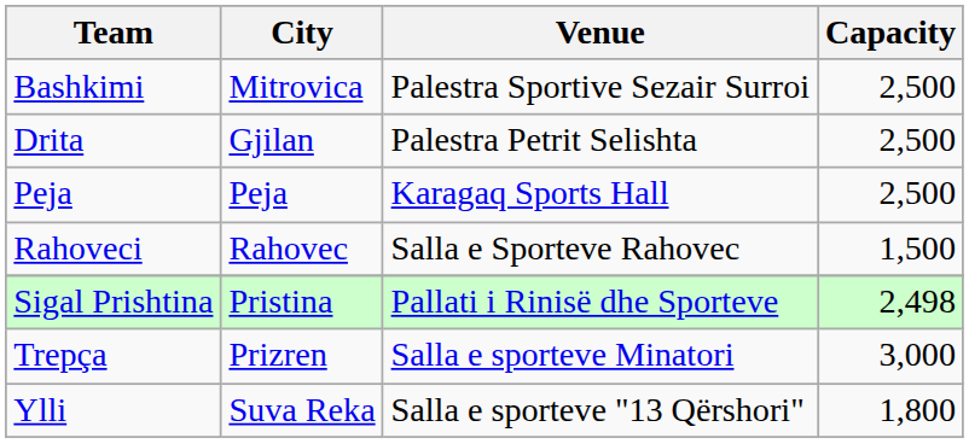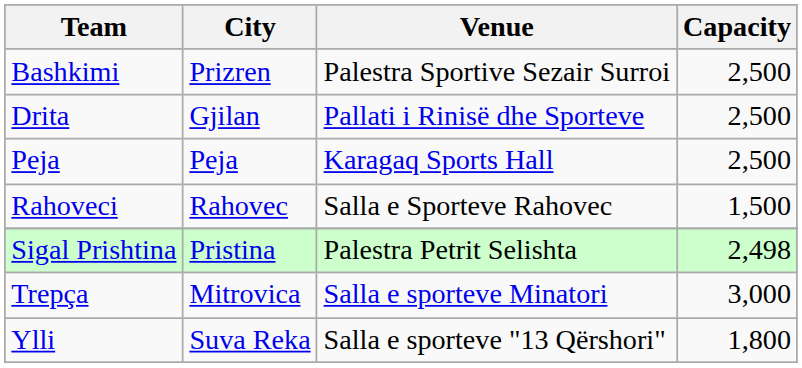Bashkimi | City: Mitrovica -> Prizren
Drita | Venue: Palestra Petrit Selishta -> Pallati i Rinisë dhe Sporteve
Sigal Prishtina | Venue: Pallati i Rinisë dhe Sporteve -> Palestra Petrit Selishta
Trepça | City: Prizren -> Mitrovica
